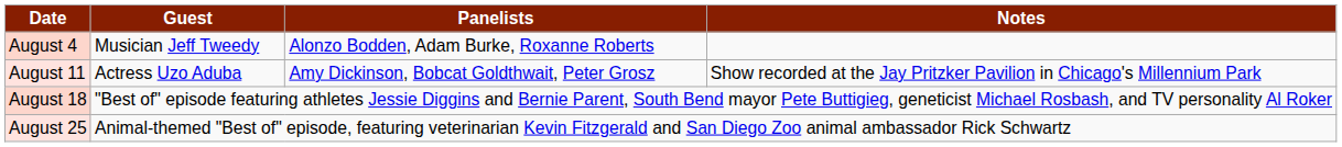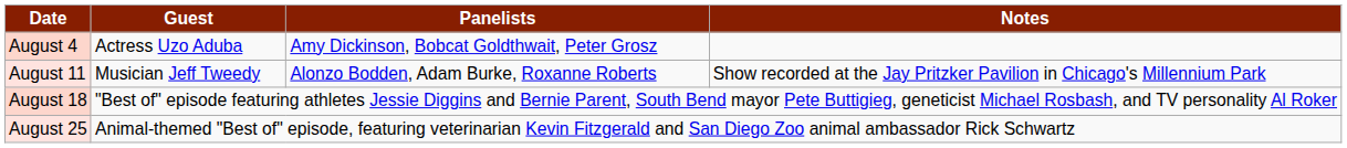August 4 | Guest: Musician Jeff Tweedy -> Actress Uzo Aduba
August 4 | Panelists: Alonzo Bodden, Adam Burke, Roxanne Roberts -> Amy Dickinson, Bobcat Goldthwait, Peter Grosz
August 11 | Guest: Actress Uzo Aduba -> Musician Jeff Tweedy
August 11 | Panelists: Amy Dickinson, Bobcat Goldthwait, Peter Grosz -> Alonzo Bodden, Adam Burke, Roxanne Roberts
